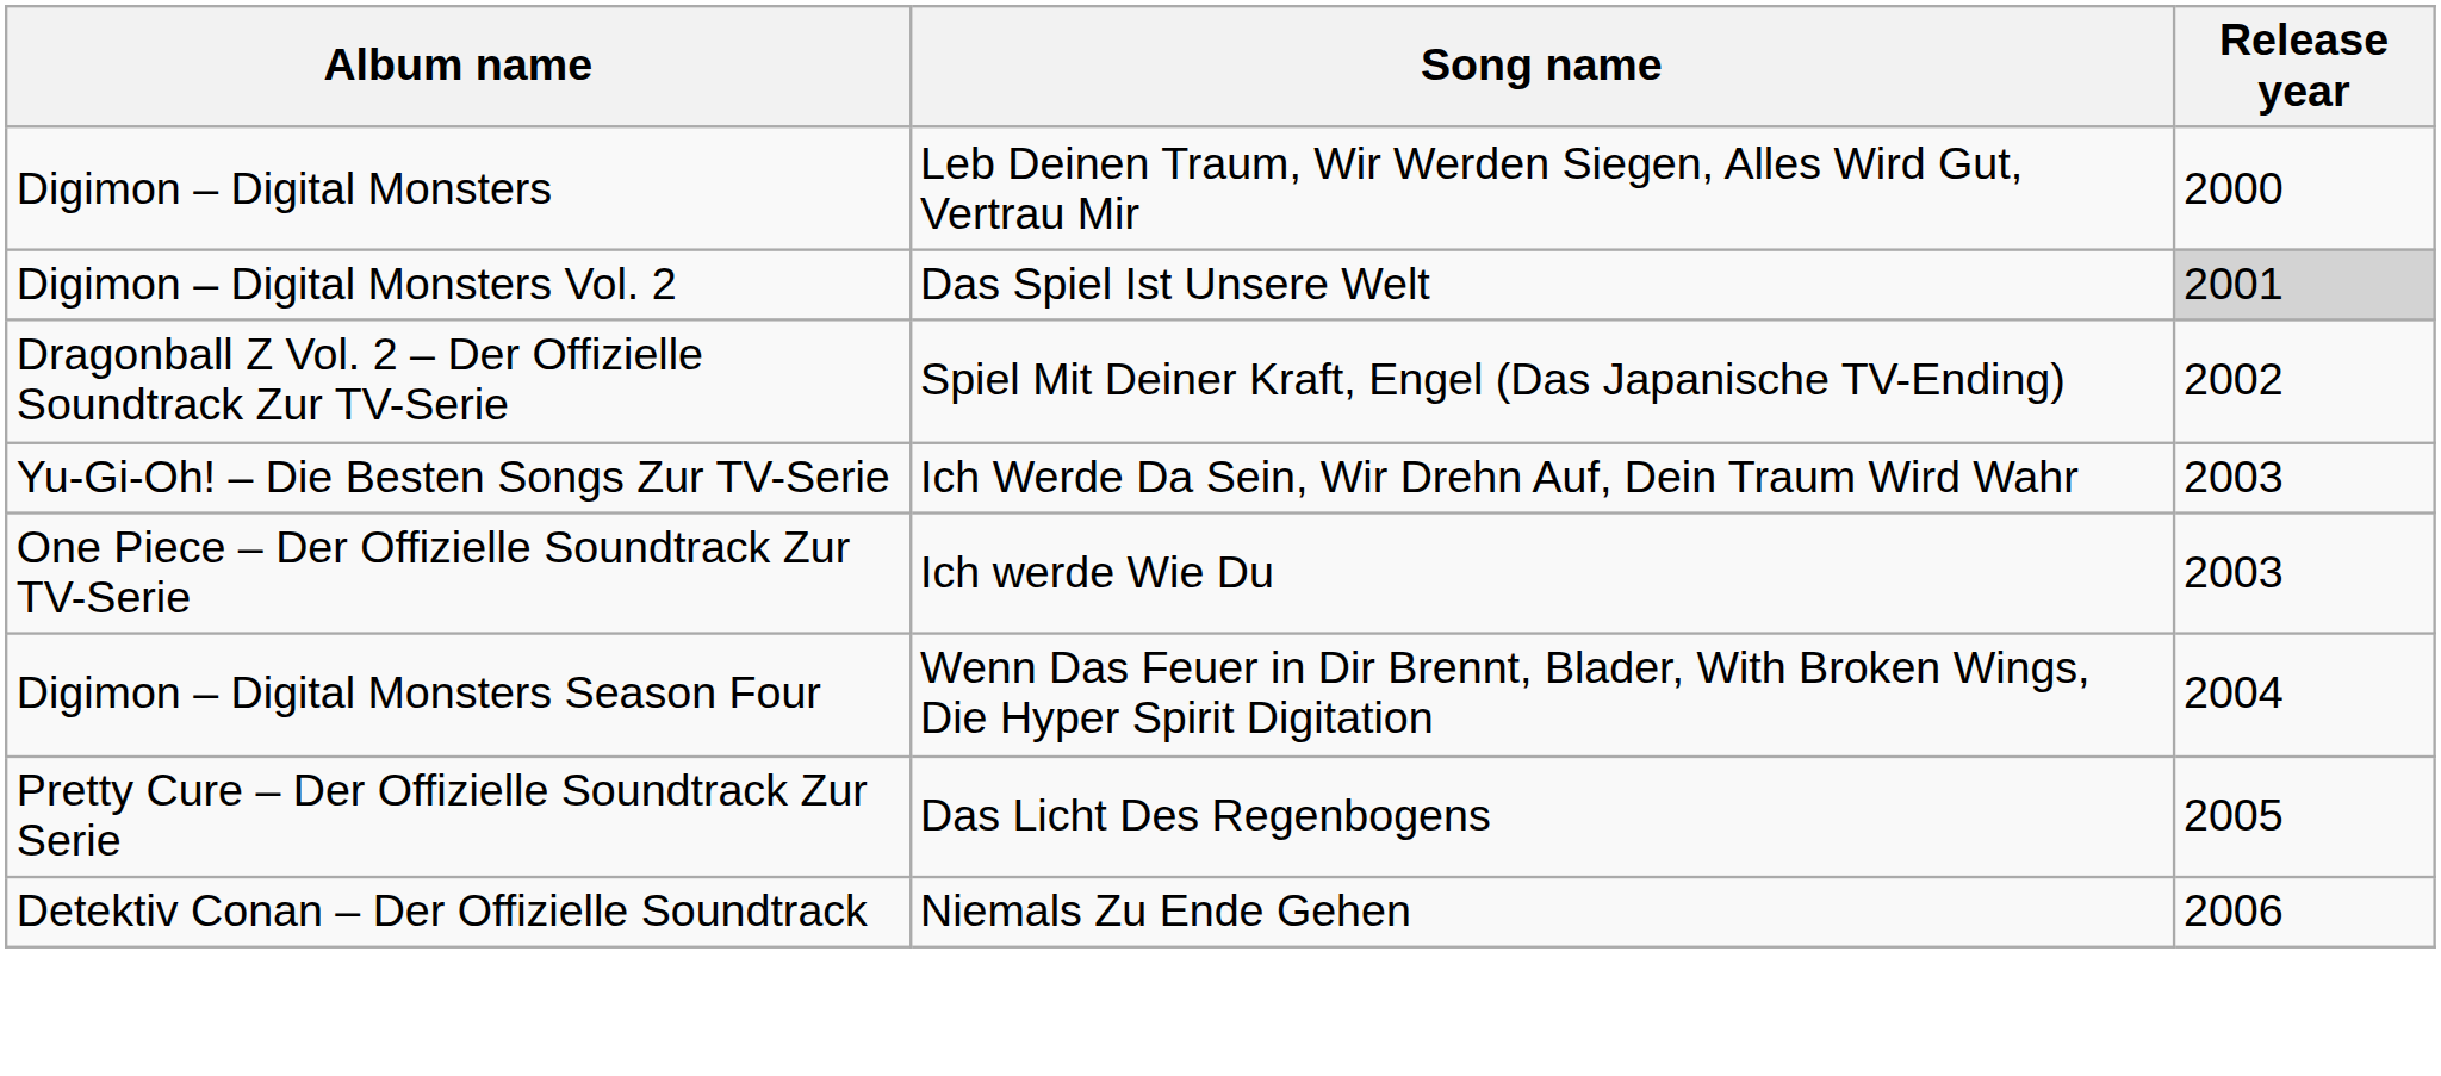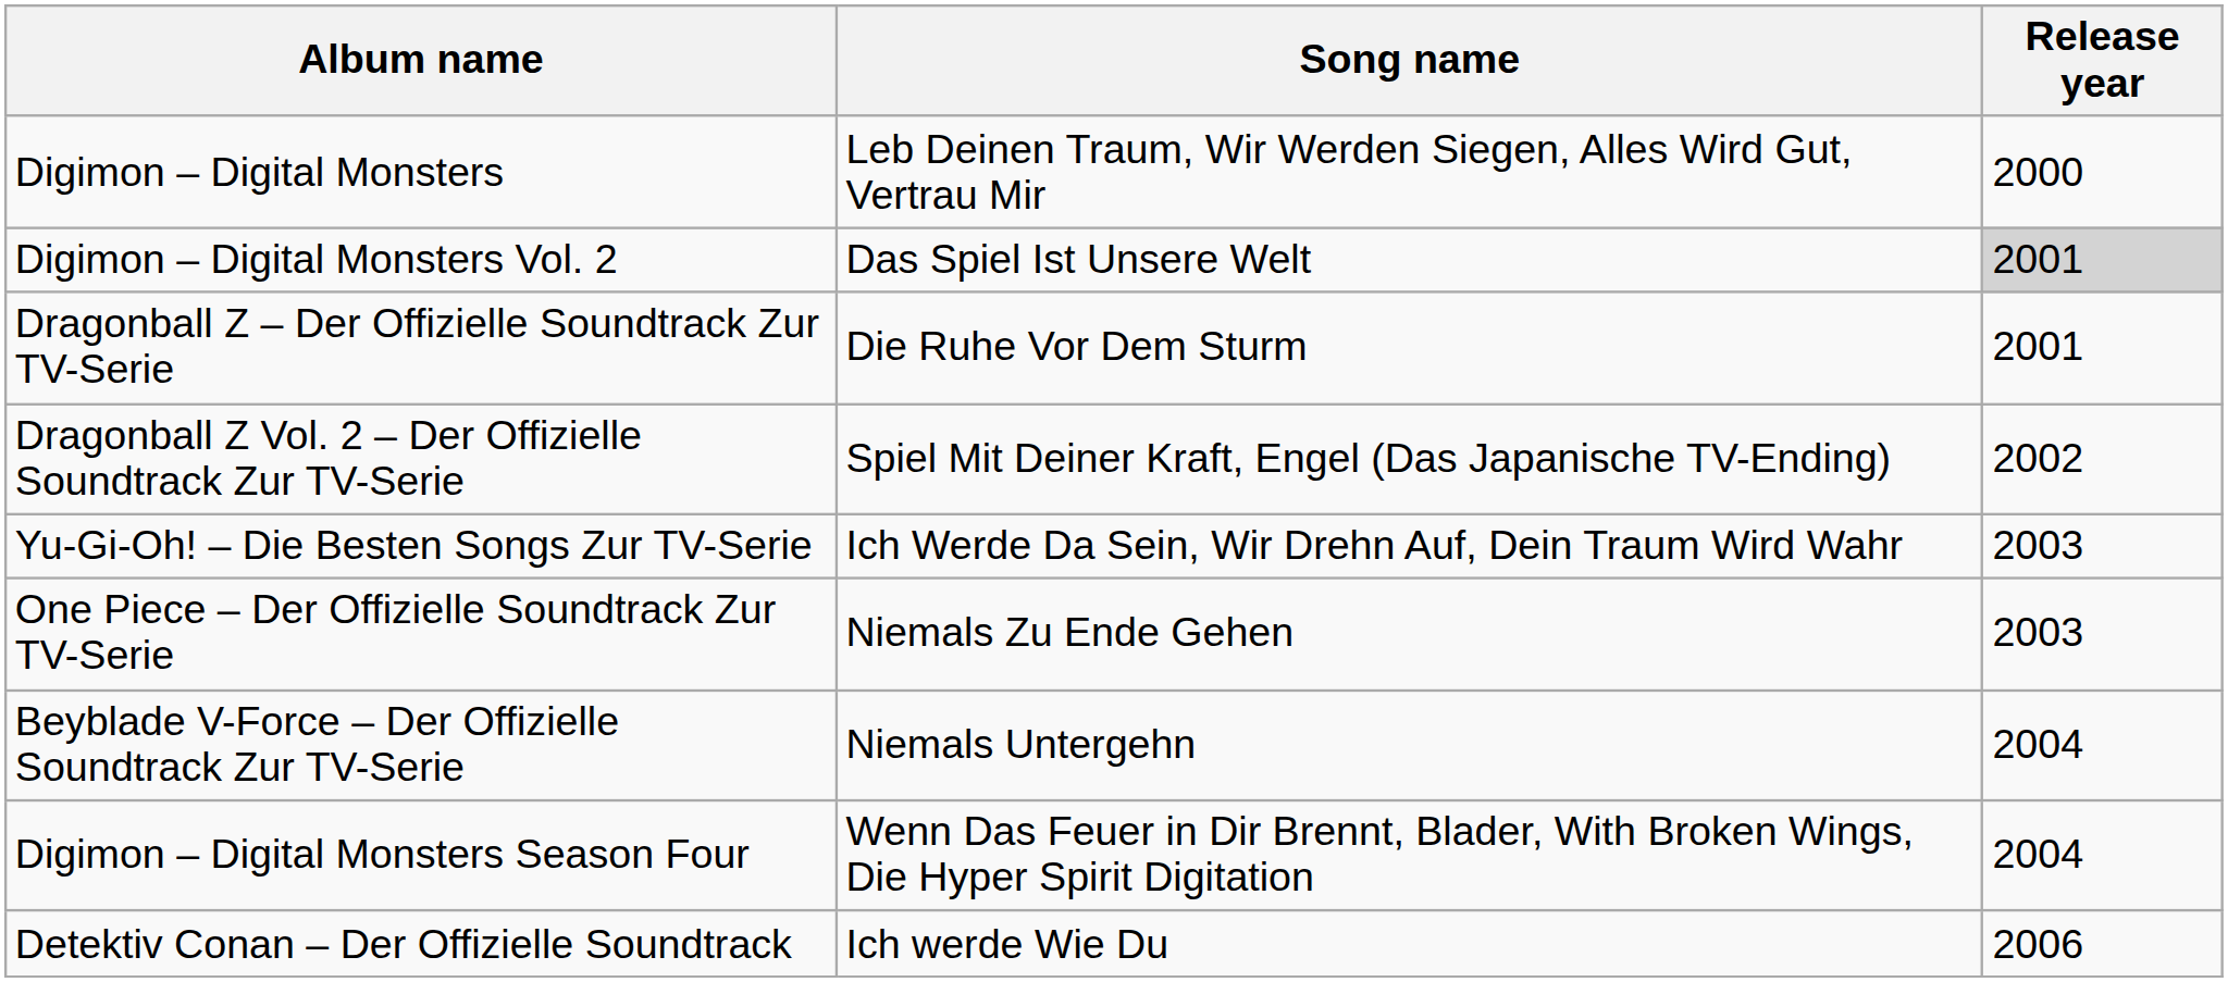+ row: Dragonball Z – Der Offizielle Soundtrack Zur TV-Serie | Die Ruhe Vor Dem Sturm | 2001
One Piece – Der Offizielle Soundtrack Zur TV-Serie | Song name: Ich werde Wie Du -> Niemals Zu Ende Gehen
+ row: Beyblade V-Force – Der Offizielle Soundtrack Zur TV-Serie | Niemals Untergehn | 2004
- row: Pretty Cure – Der Offizielle Soundtrack Zur Serie | Das Licht Des Regenbogens | 2005
Detektiv Conan – Der Offizielle Soundtrack | Song name: Niemals Zu Ende Gehen -> Ich werde Wie Du
